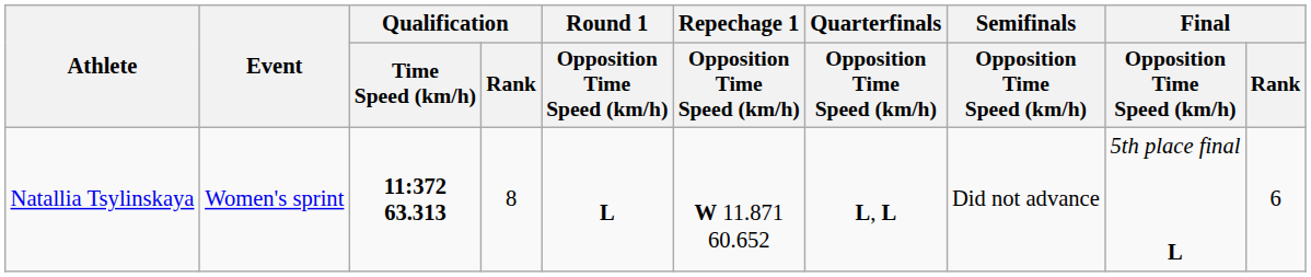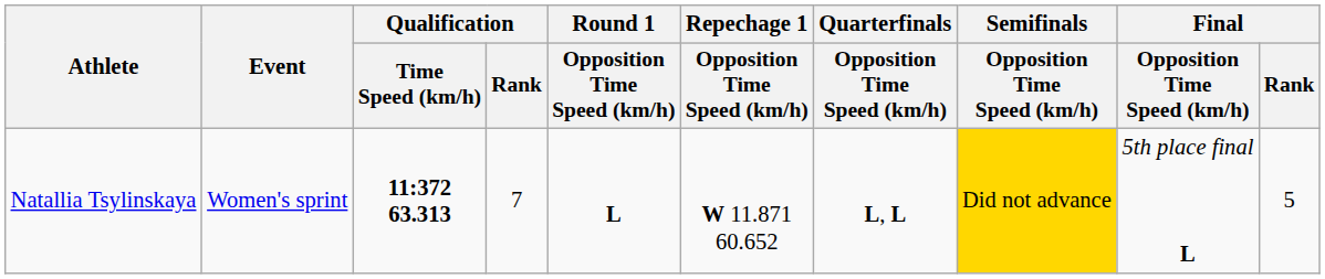Natallia Tsylinskaya | Qualification / Rank: 8 -> 7
Natallia Tsylinskaya | Semifinals / Opposition Time Speed (km/h): no background -> gold background
Natallia Tsylinskaya | Final / Rank: 6 -> 5
